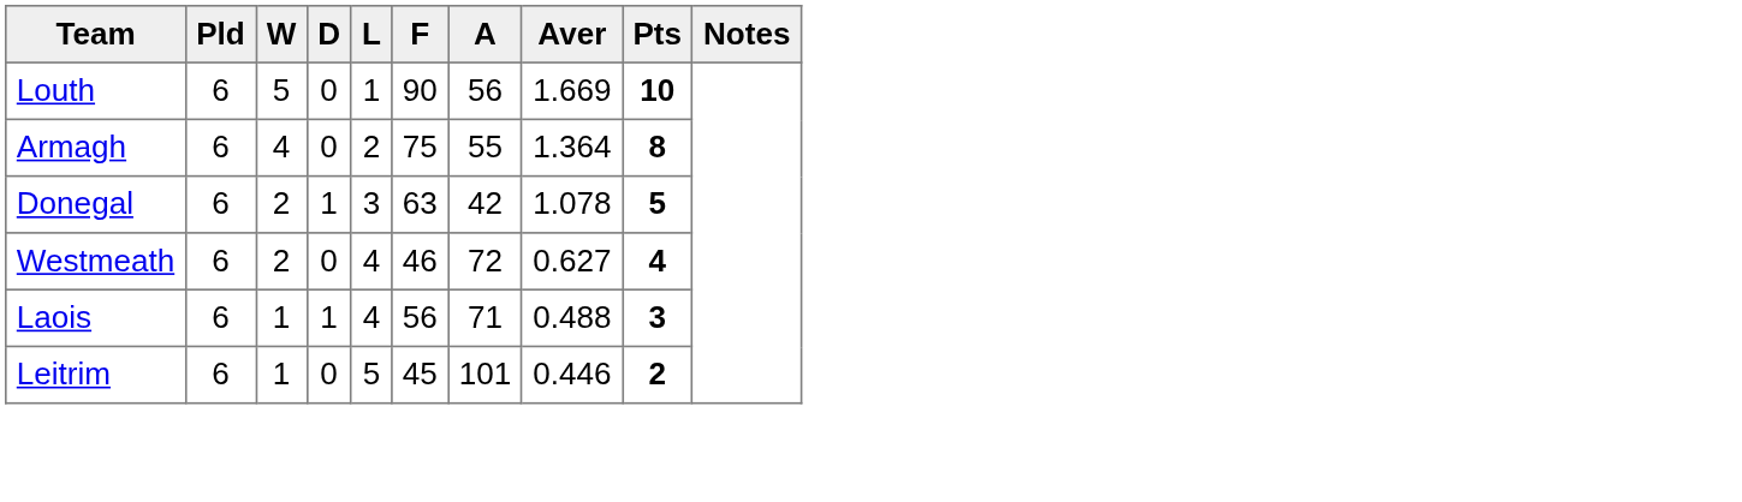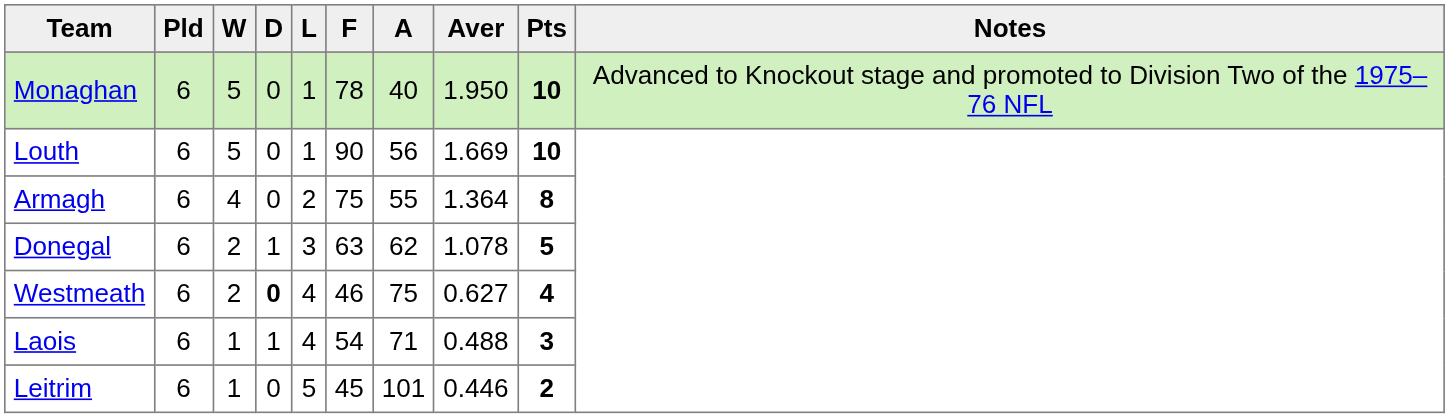+ row: Monaghan | 6 | 5 | 0 | 1 | 78 | 40 | 1.950 | 10 | Advanced to Knockout stage and promoted to Division Two of the 1975–76 NFL
Donegal | A: 42 -> 62
Westmeath | D: normal -> bold
Westmeath | A: 72 -> 75
Laois | F: 56 -> 54
